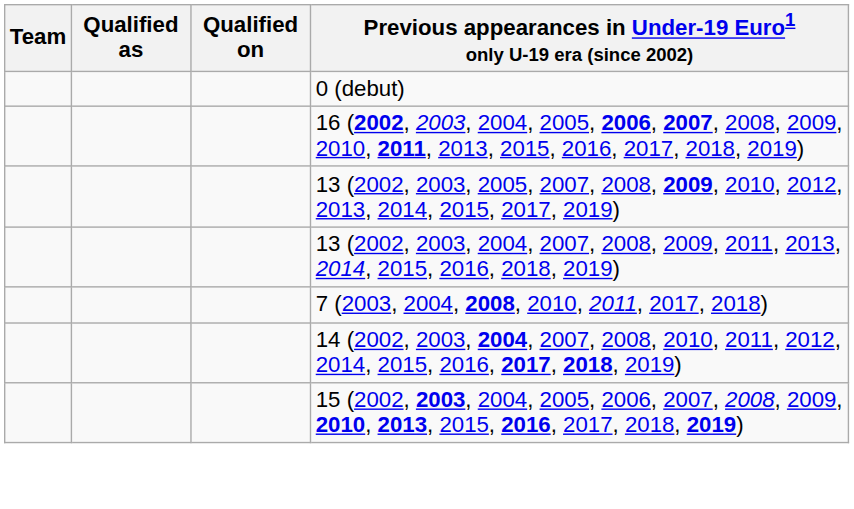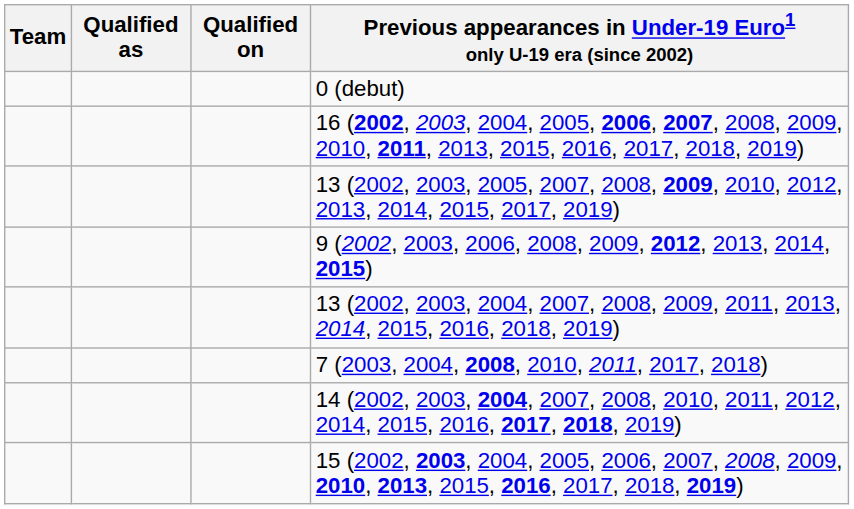+ row: 9 (2002, 2003, 2006, 2008, 2009, 2012, 2013, 2014, 2015)
